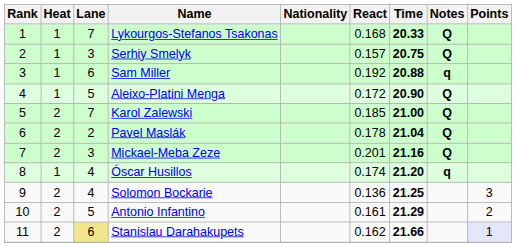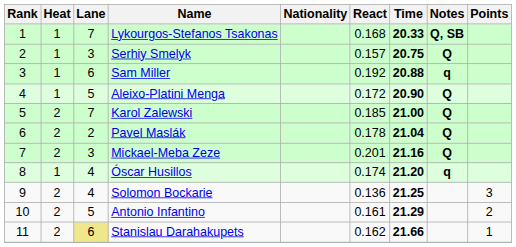Lykourgos-Stefanos Tsakonas | Notes: Q -> Q, SB
Stanislau Darahakupets | Points: lavender background -> no background
